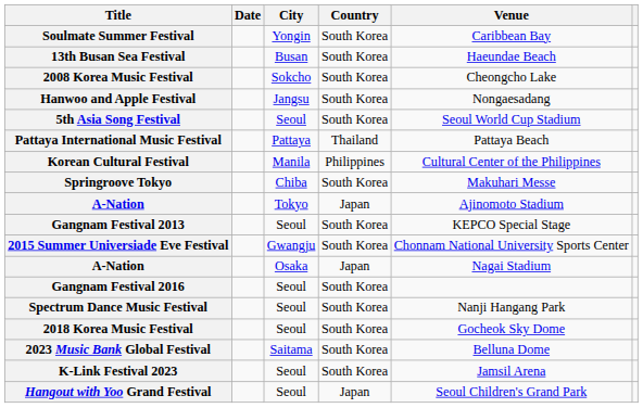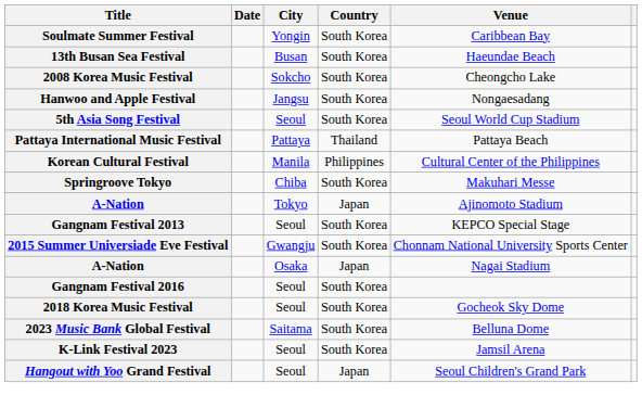- row: Spectrum Dance Music Festival | Seoul | South Korea | Nanji Hangang Park
